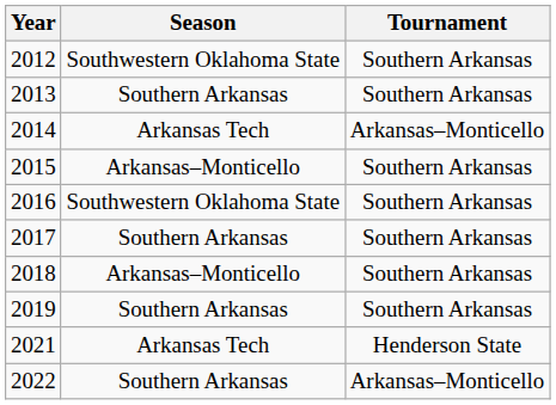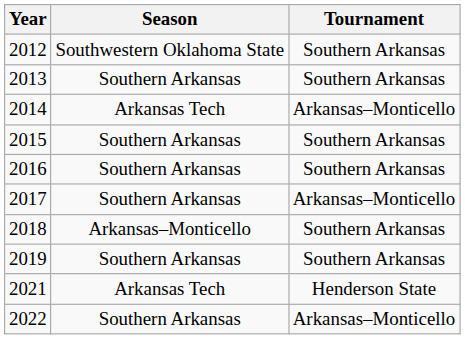2015 | Season: Arkansas–Monticello -> Southern Arkansas
2016 | Season: Southwestern Oklahoma State -> Southern Arkansas
2017 | Tournament: Southern Arkansas -> Arkansas–Monticello
